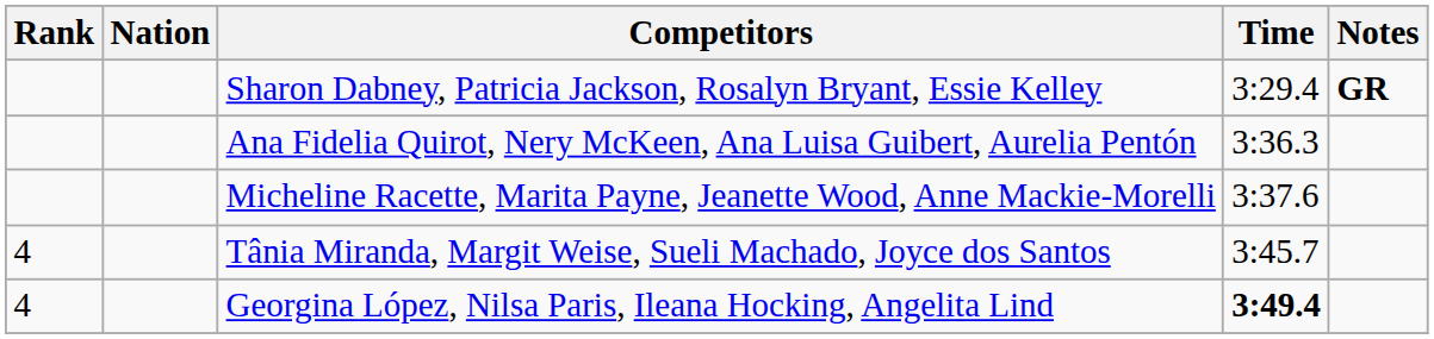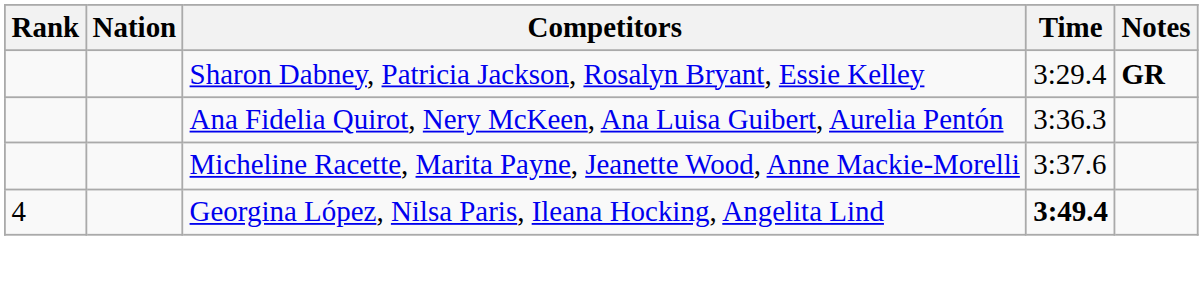- row: 4 | Tânia Miranda, Margit Weise, Sueli Machado, Joyce dos Santos | 3:45.7
